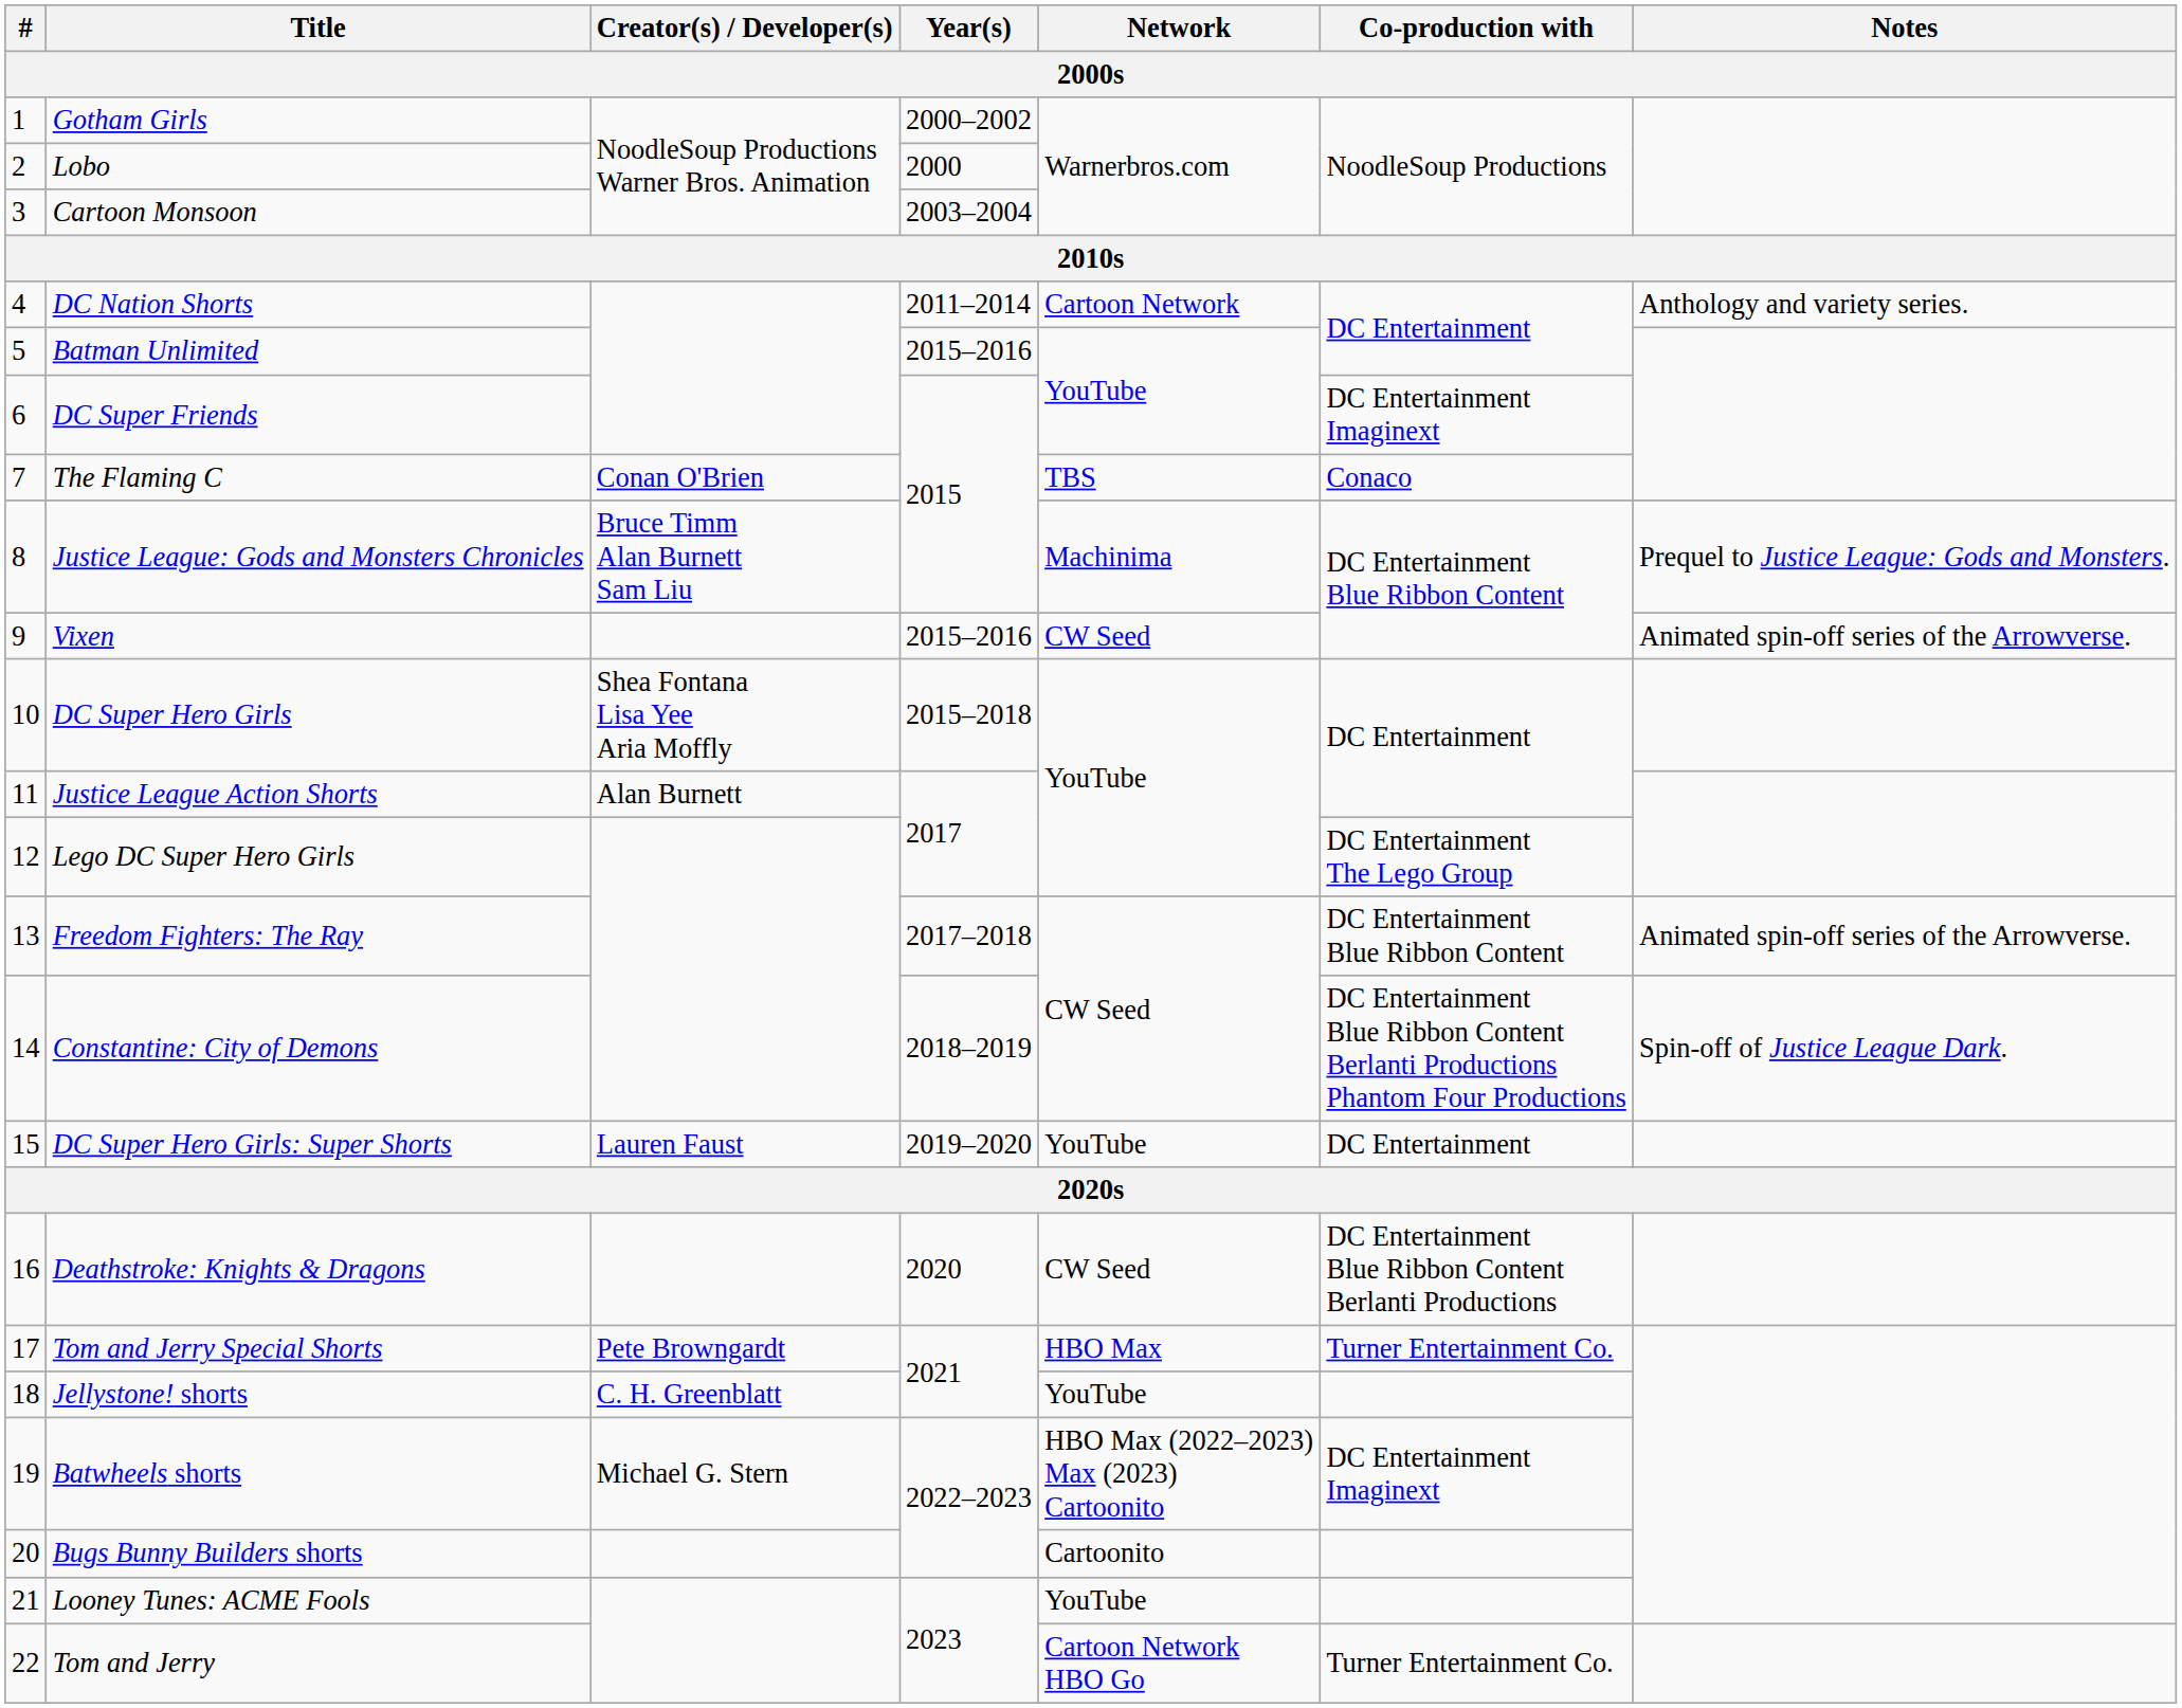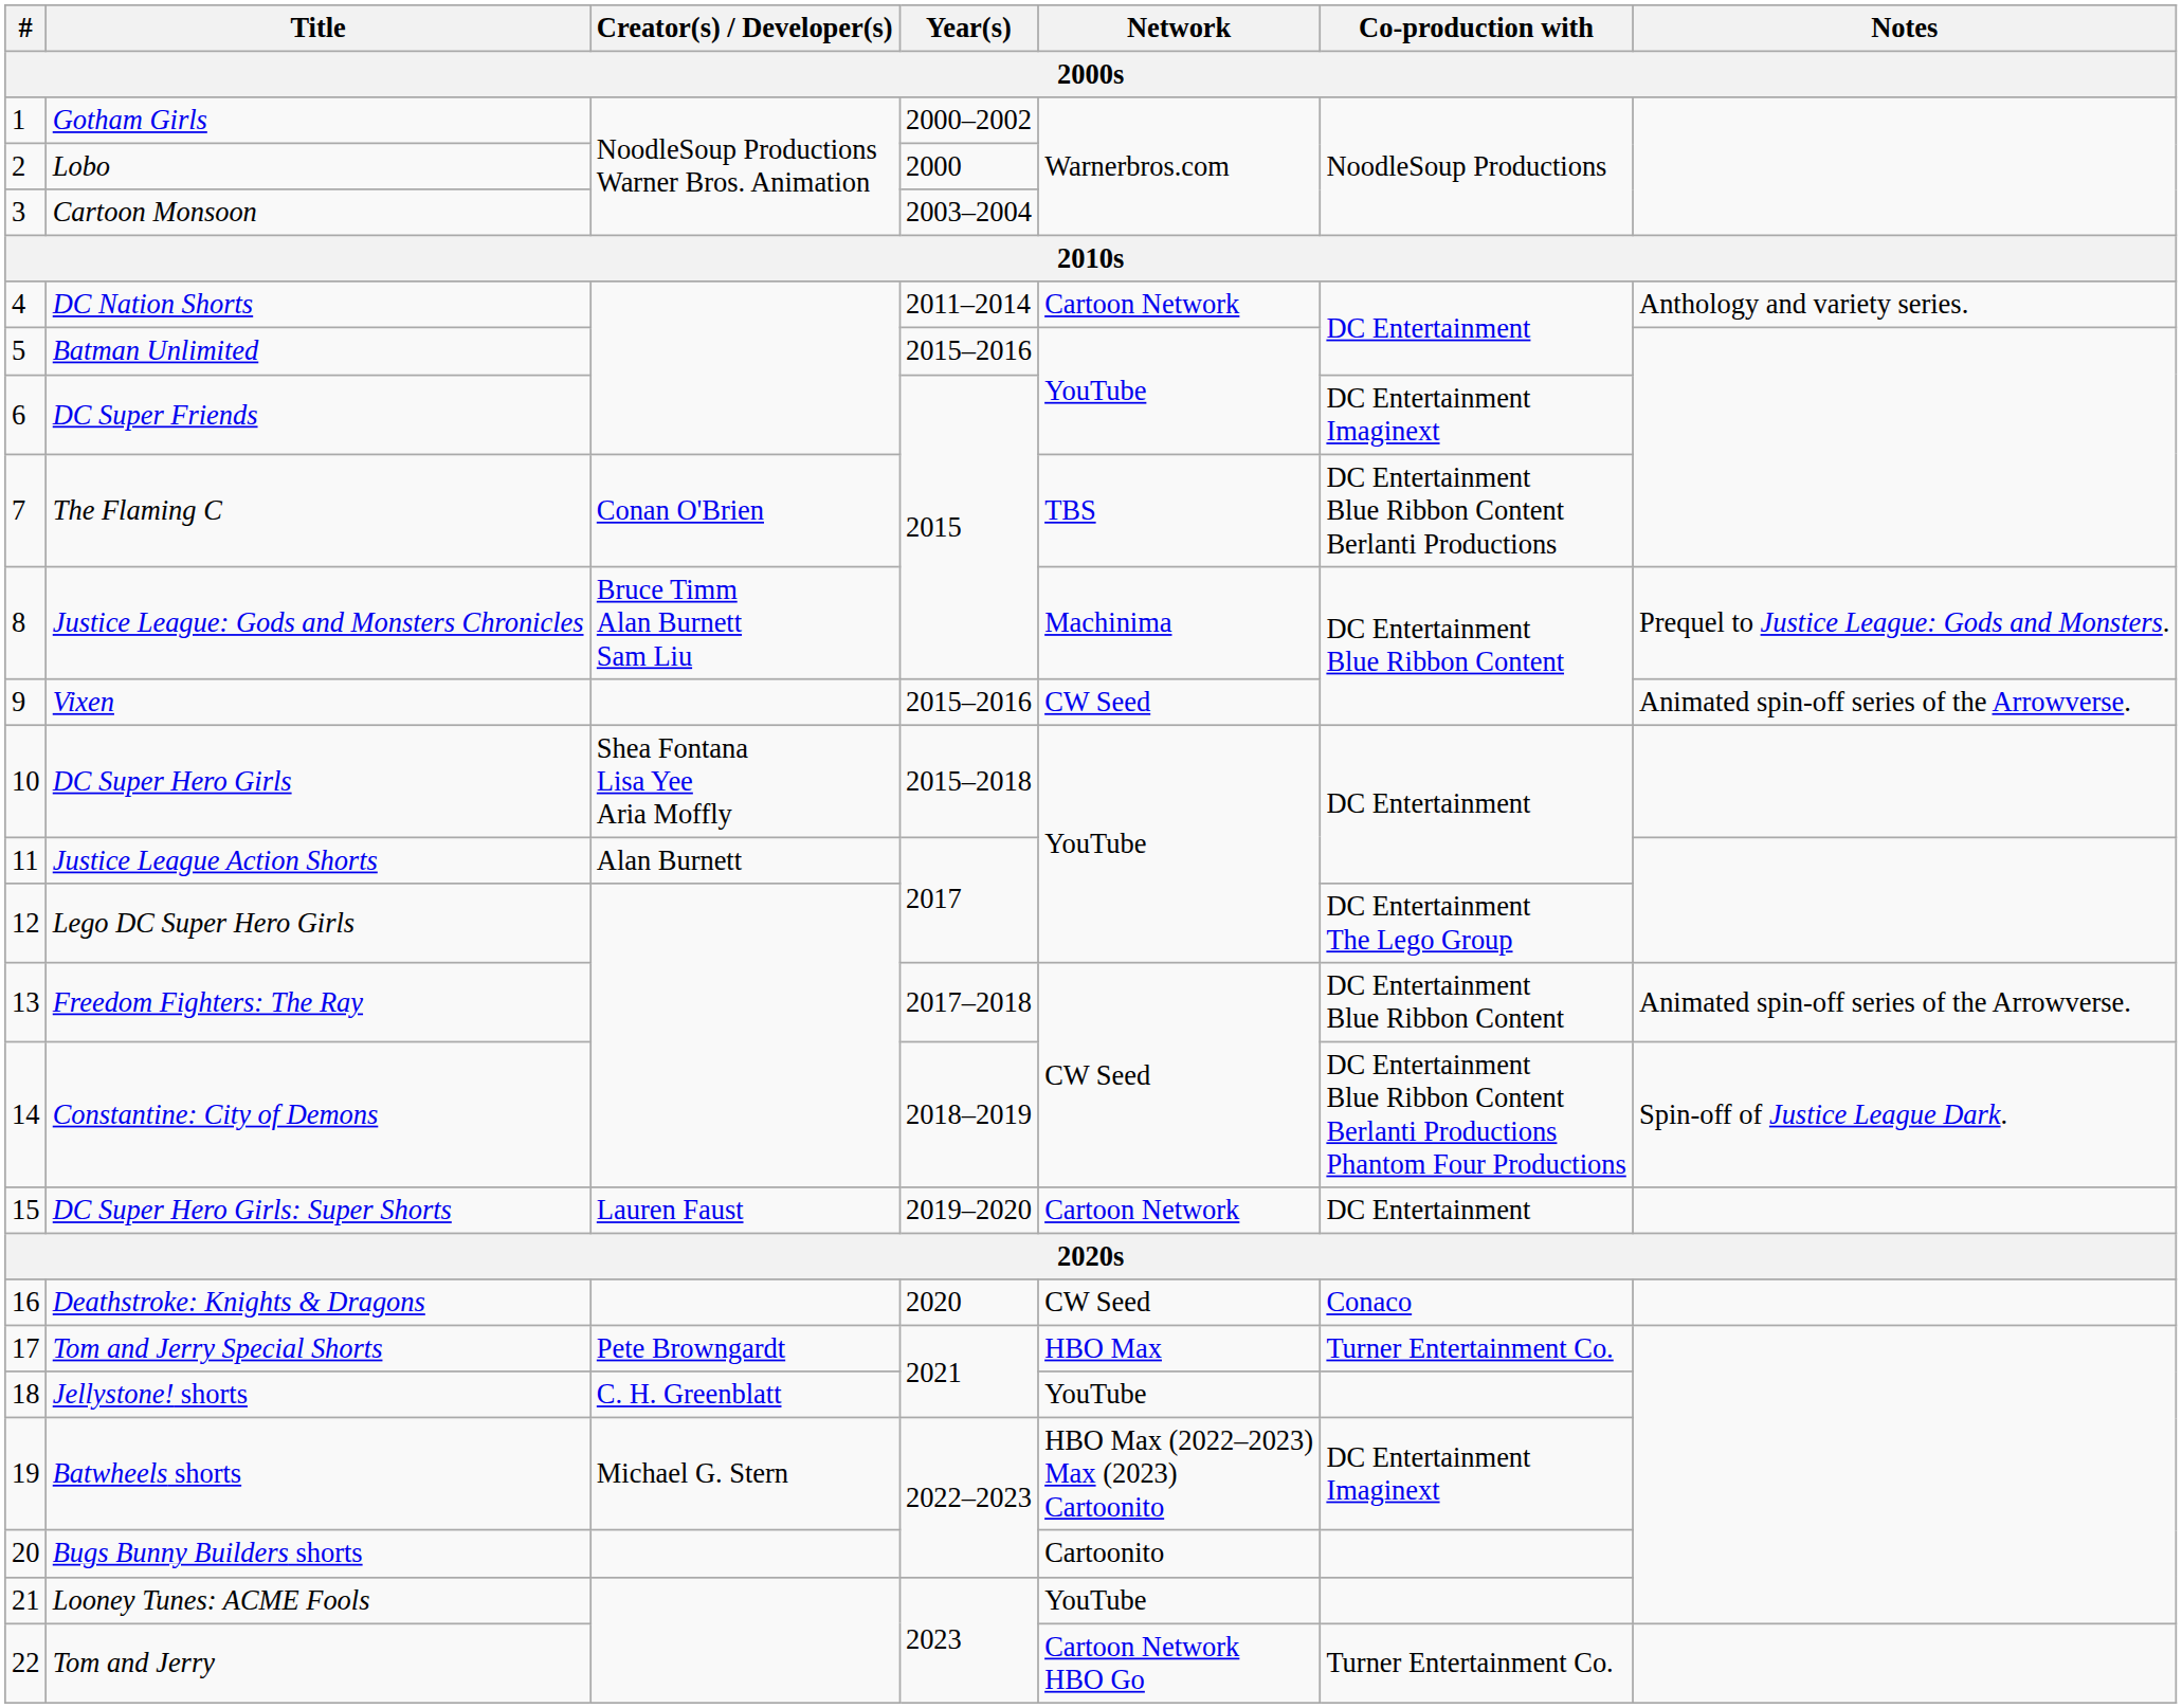The Flaming C | Co-production with: Conaco -> DC Entertainment Blue Ribbon Content Berlanti Productions
DC Super Hero Girls: Super Shorts | Network: YouTube -> Cartoon Network
Deathstroke: Knights & Dragons | Co-production with: DC Entertainment Blue Ribbon Content Berlanti Productions -> Conaco
